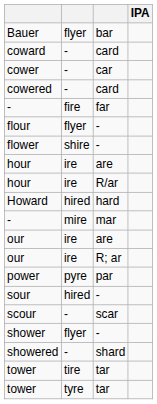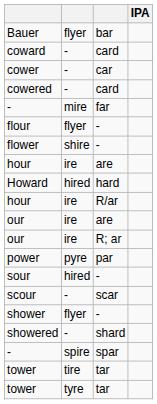- / far | column 2: fire -> mire
rows swapped: hour / R/ar <-> Howard
- row: - | mire | mar
+ row: - | spire | spar
